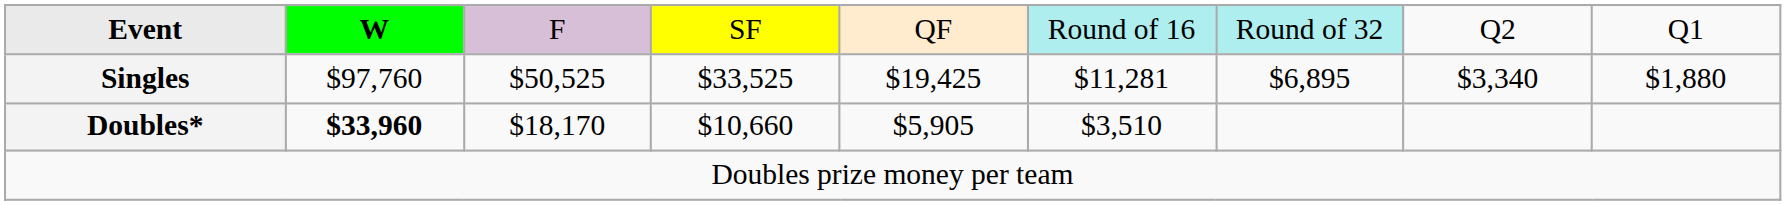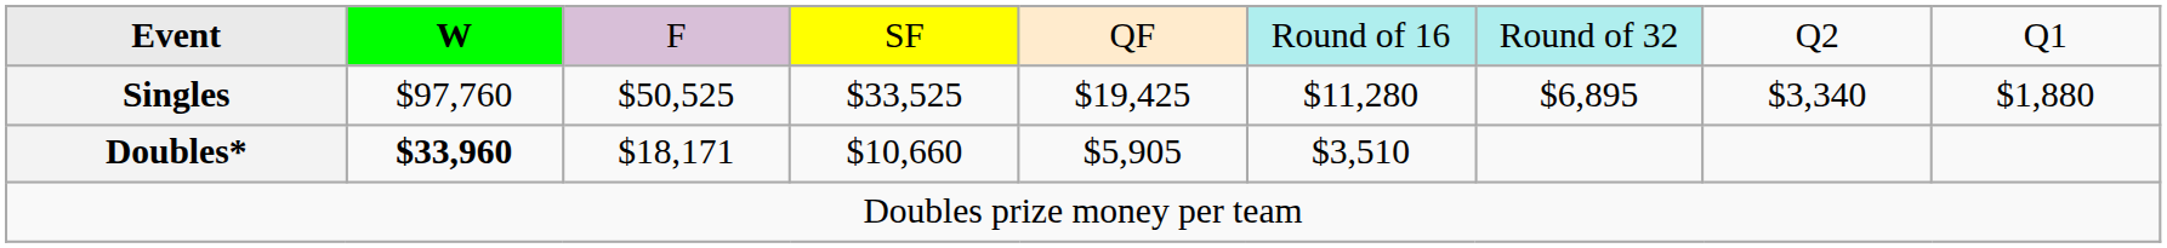Singles | column 6: $11,281 -> $11,280
Doubles* | column 3: $18,170 -> $18,171
